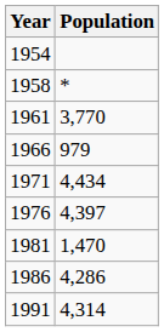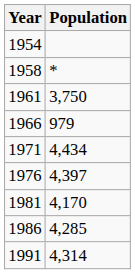1961 | Population: 3,770 -> 3,750
1981 | Population: 1,470 -> 4,170
1986 | Population: 4,286 -> 4,285
